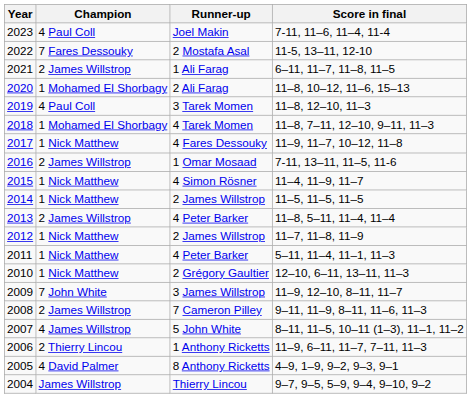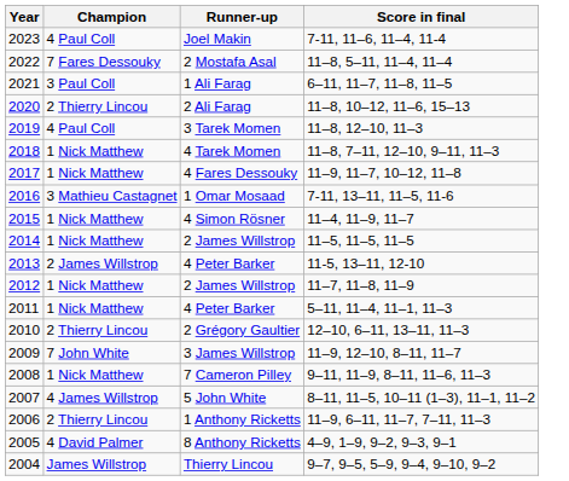2 Mostafa Asal | Score in final: 11-5, 13–11, 12-10 -> 11–8, 5–11, 11–4, 11–4
1 Ali Farag | Champion: 2 James Willstrop -> 3 Paul Coll
2 Ali Farag | Champion: 1 Mohamed El Shorbagy -> 2 Thierry Lincou
4 Tarek Momen | Champion: 1 Mohamed El Shorbagy -> 1 Nick Matthew
1 Omar Mosaad | Champion: 2 James Willstrop -> 3 Mathieu Castagnet
2013 / 4 Peter Barker | Score in final: 11–8, 5–11, 11–4, 11–4 -> 11-5, 13–11, 12-10
2 Grégory Gaultier | Champion: 1 Nick Matthew -> 2 Thierry Lincou
7 Cameron Pilley | Champion: 2 James Willstrop -> 1 Nick Matthew
